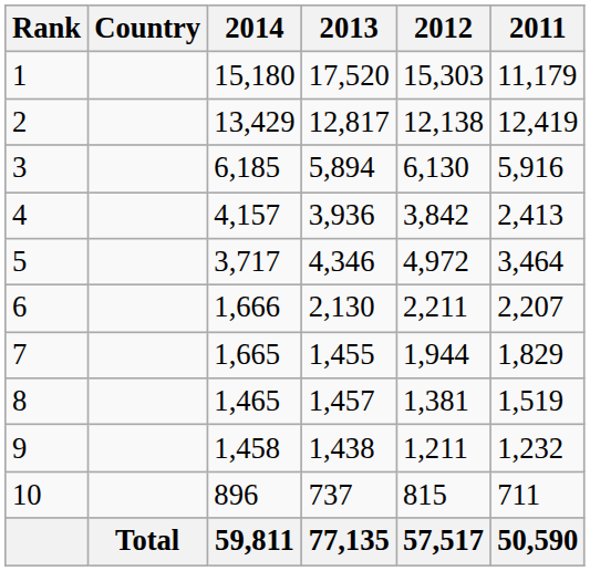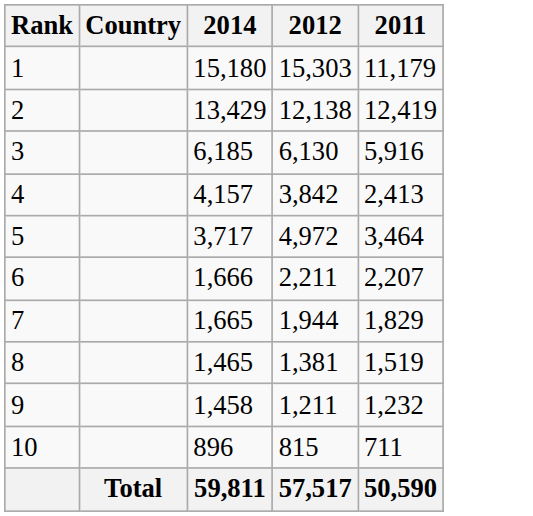- column: 2013 | 17,520 | 12,817 | 5,894 | 3,936 | 4,346 | 2,130 | 1,455 | 1,457 | 1,438 | 737 | 77,135
